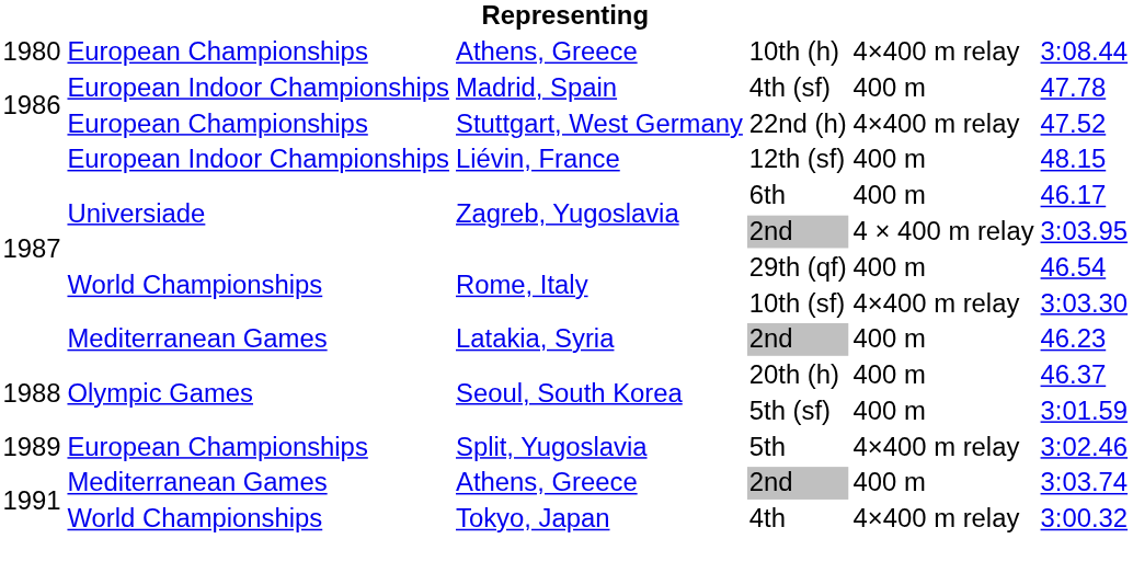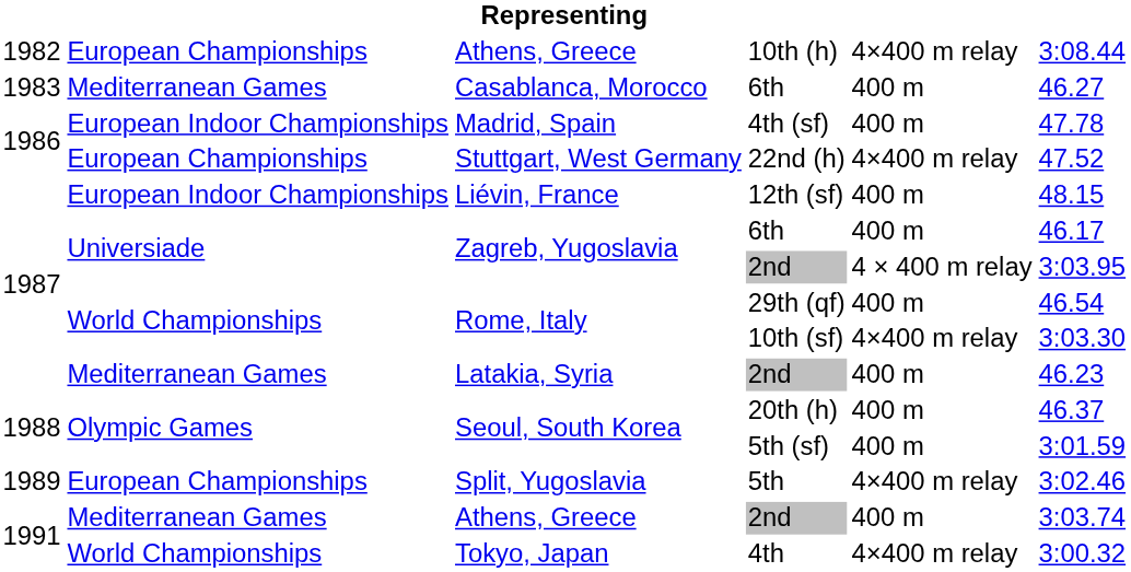10th (h) | column 1: 1980 -> 1982
+ row: 1983 | Mediterranean Games | Casablanca, Morocco | 6th | 400 m | 46.27
